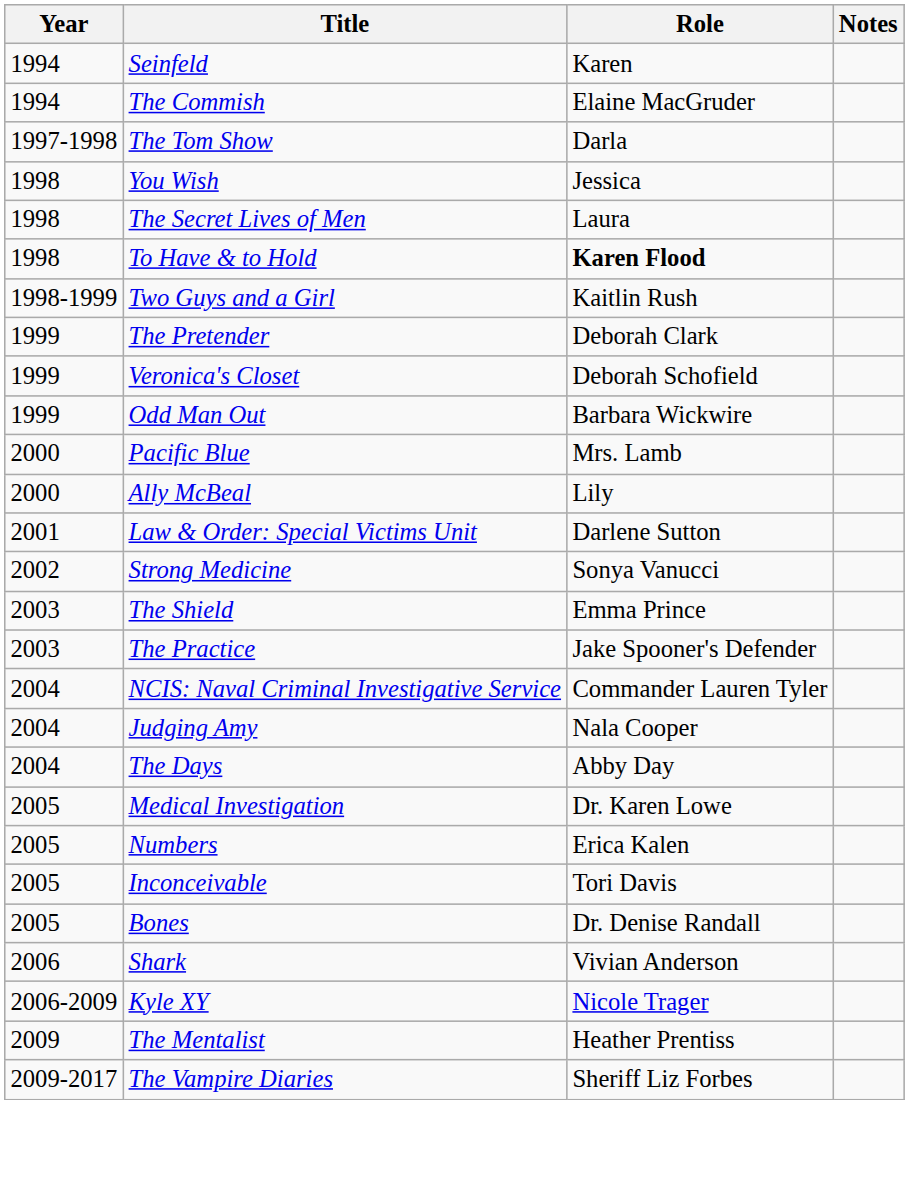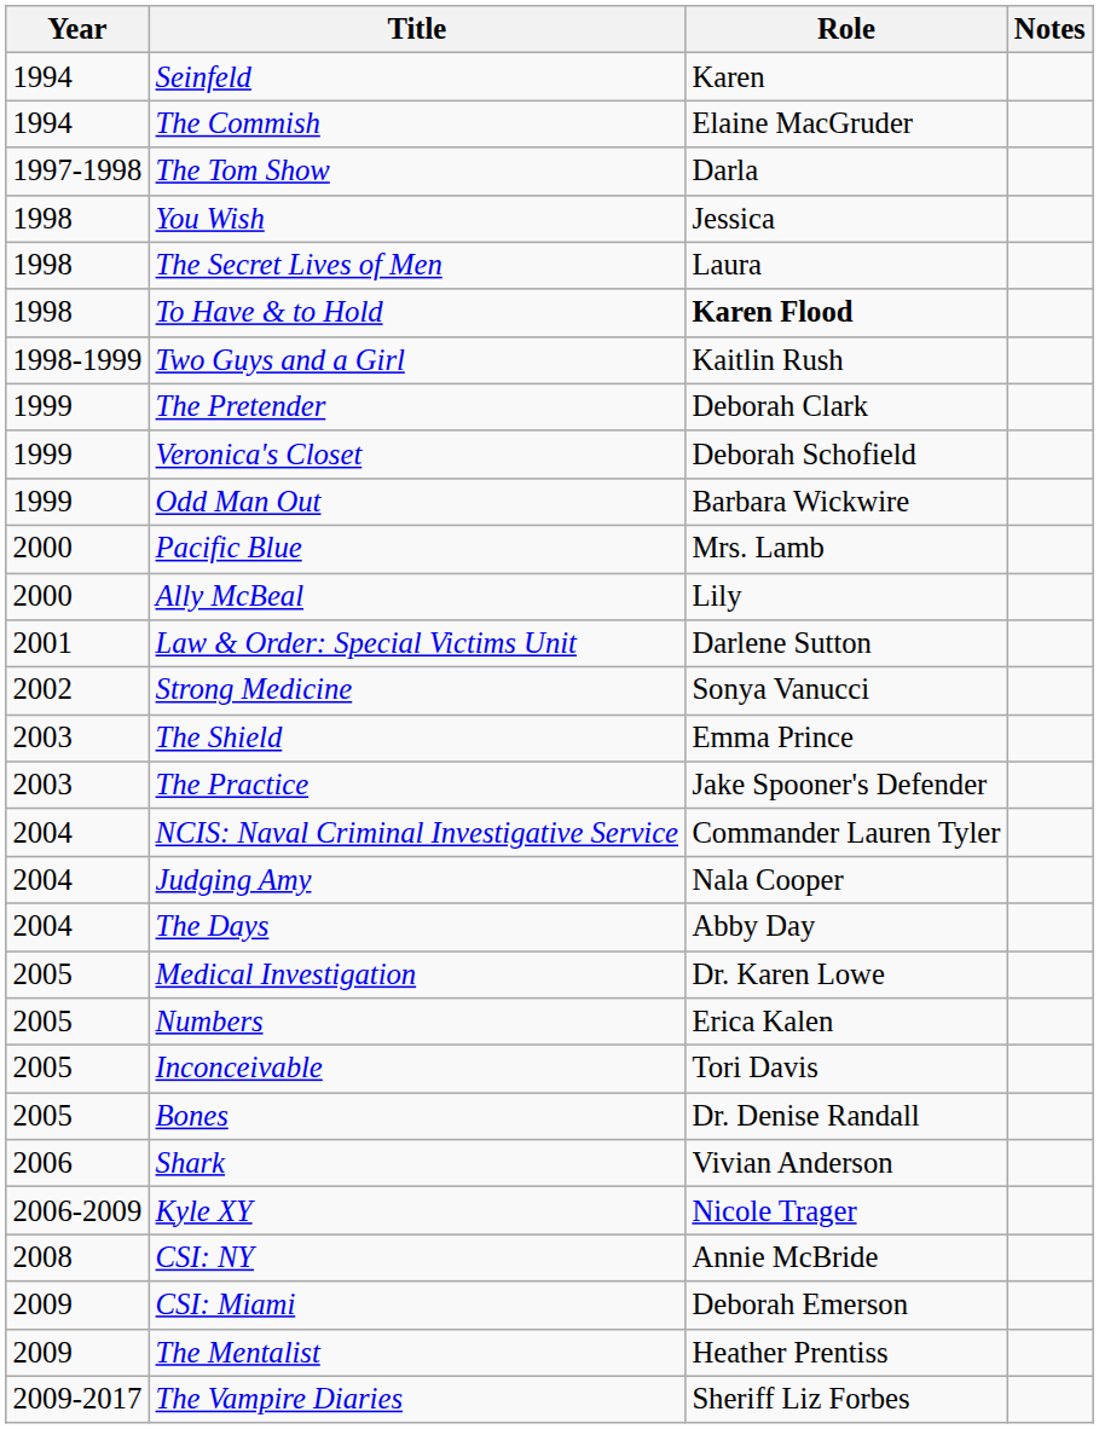+ row: 2008 | CSI: NY | Annie McBride
+ row: 2009 | CSI: Miami | Deborah Emerson
